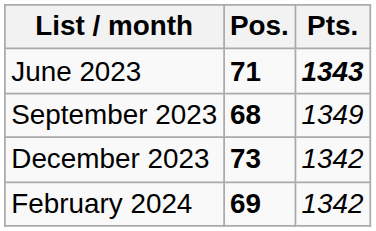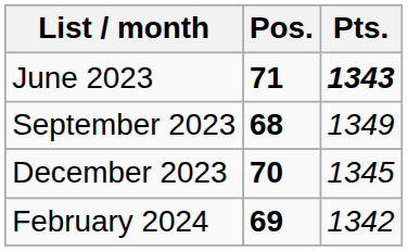December 2023 | Pos.: 73 -> 70
December 2023 | Pts.: 1342 -> 1345
